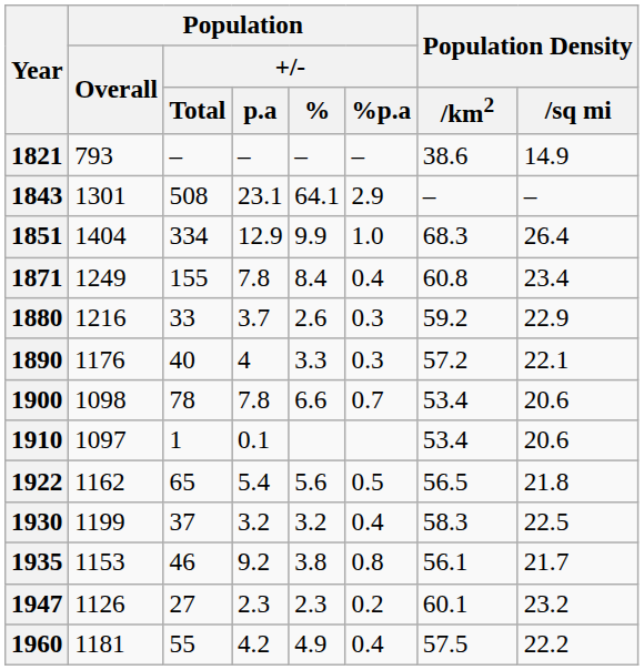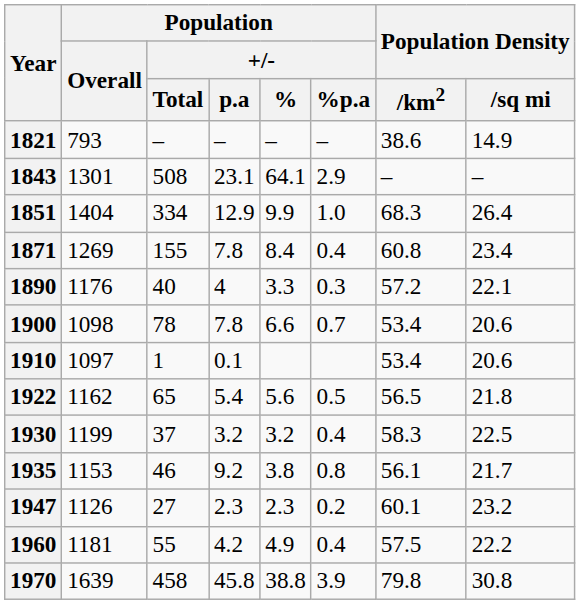1871 | Population / Overall: 1249 -> 1269
- row: 1880 | 1216 | 33 | 3.7 | 2.6 | 0.3 | 59.2 | 22.9
+ row: 1970 | 1639 | 458 | 45.8 | 38.8 | 3.9 | 79.8 | 30.8
